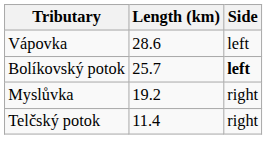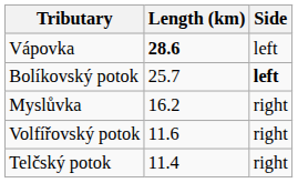Vápovka | Length (km): normal -> bold
Myslůvka | Length (km): 19.2 -> 16.2
+ row: Volfířovský potok | 11.6 | right
